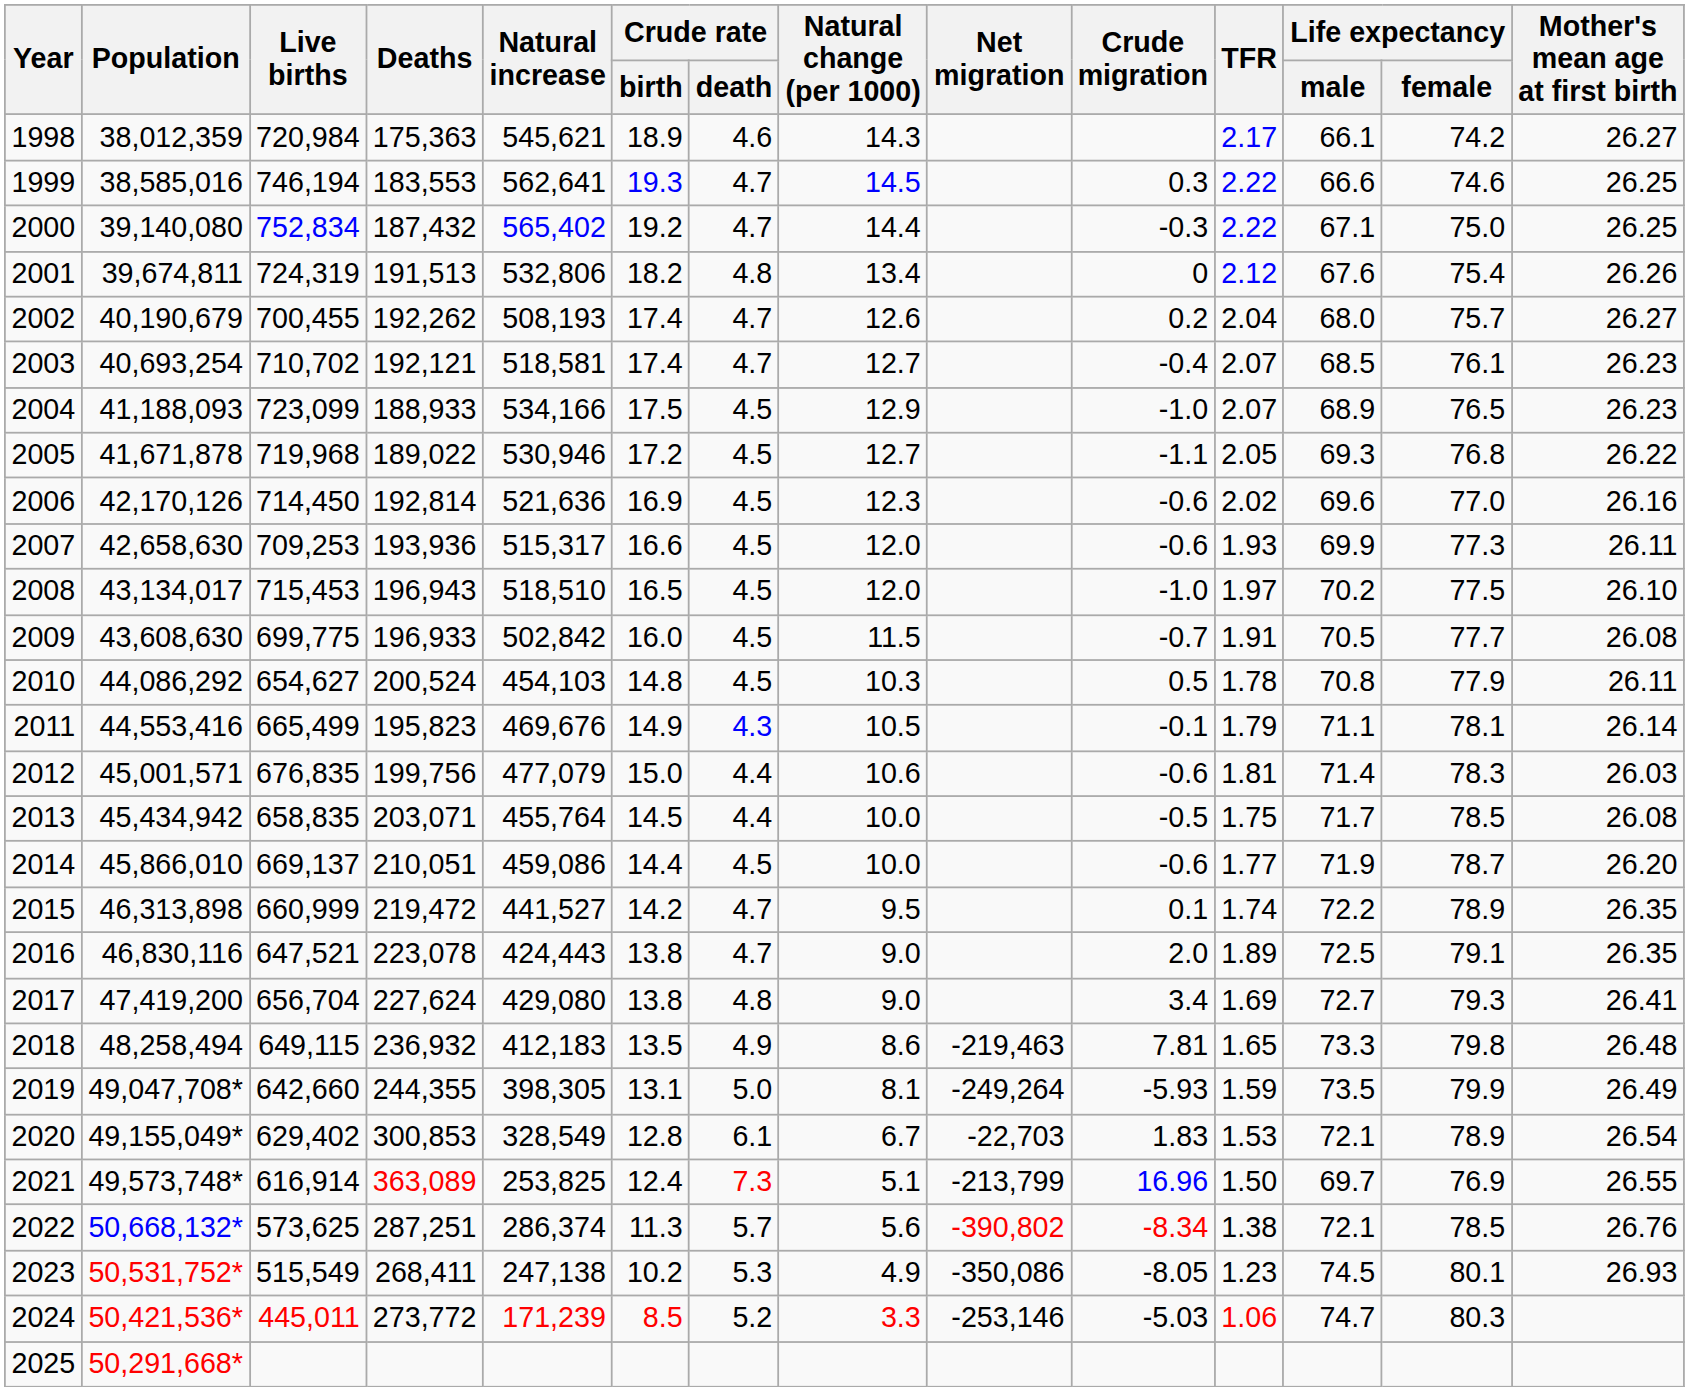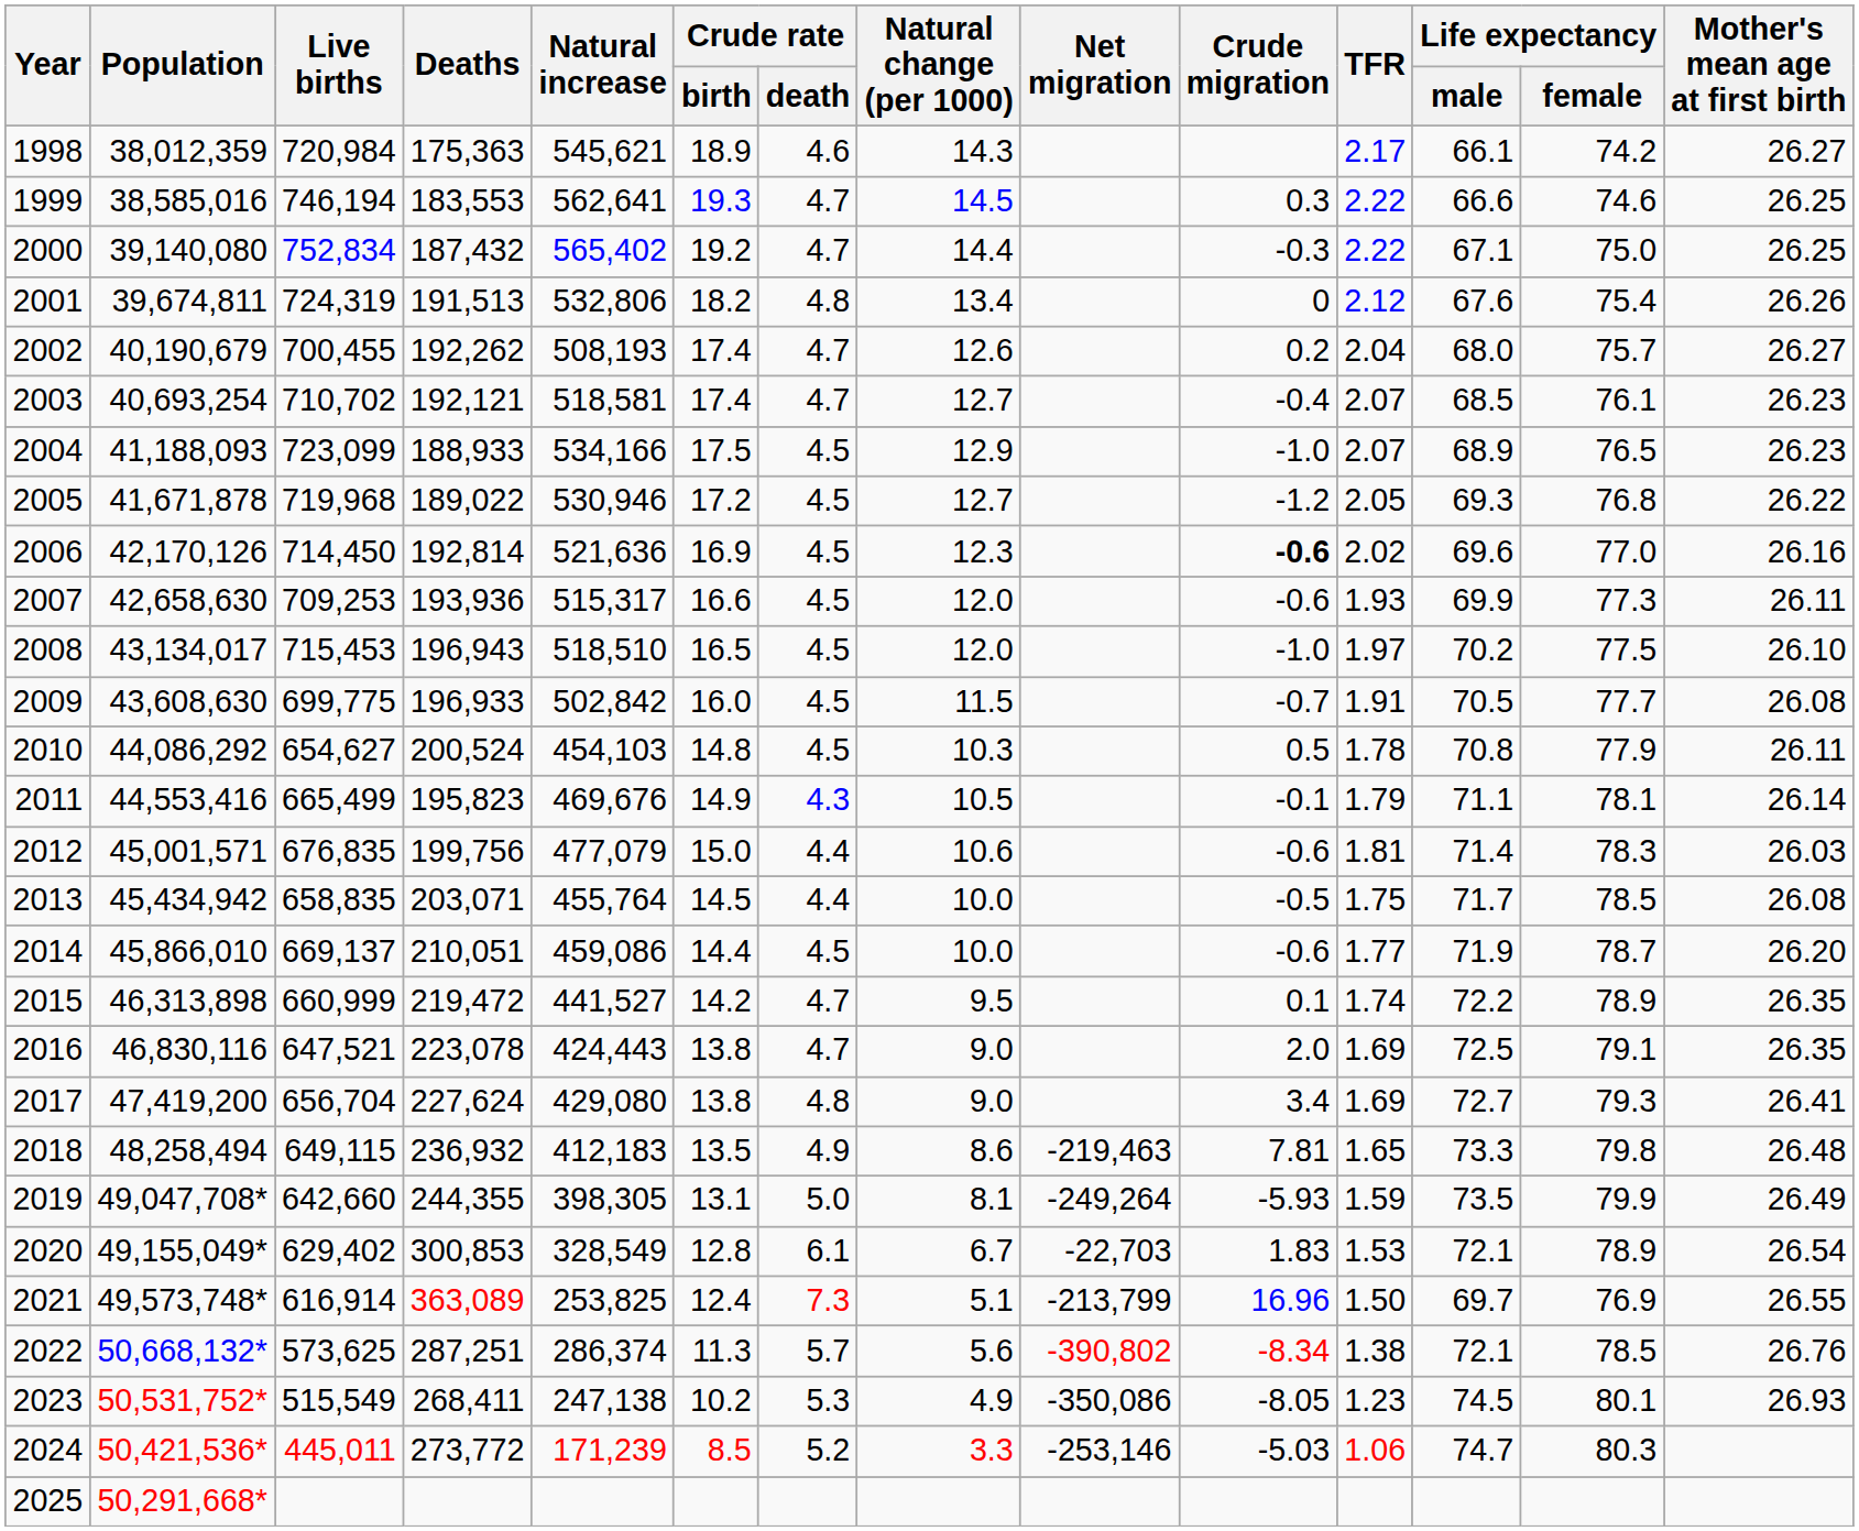2005 | Crude migration: -1.1 -> -1.2
2006 | Crude migration: normal -> bold
2016 | TFR: 1.89 -> 1.69
